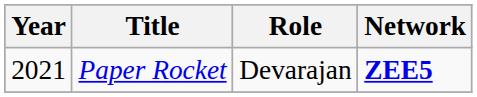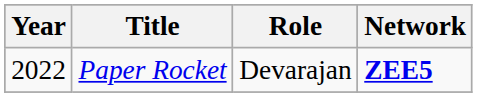Paper Rocket | Year: 2021 -> 2022
